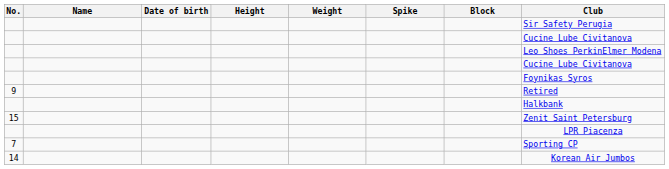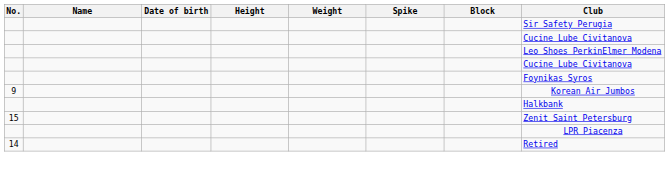9 | Club: Retired -> Korean Air Jumbos
- row: 7 | Sporting CP
14 | Club: Korean Air Jumbos -> Retired
